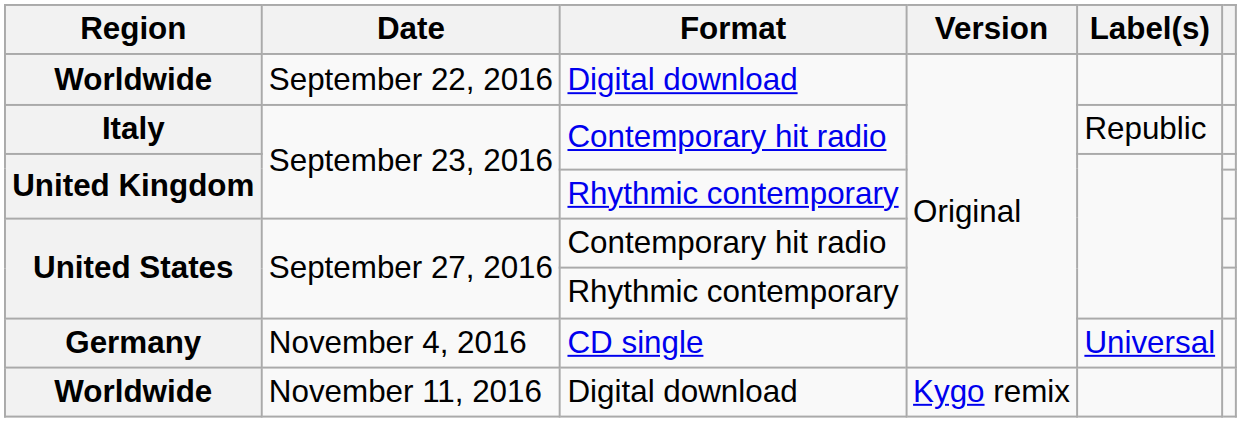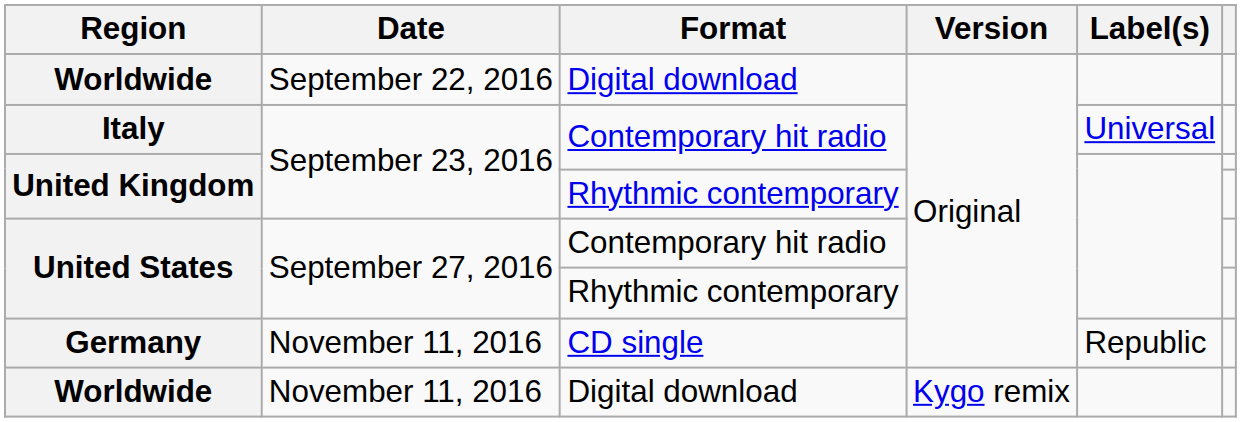Italy | Label(s): Republic -> Universal
Germany | Date: November 4, 2016 -> November 11, 2016
Germany | Label(s): Universal -> Republic
